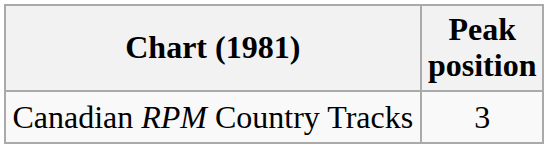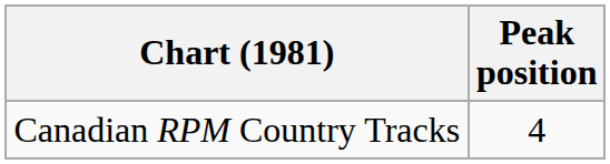Canadian RPM Country Tracks | Peak position: 3 -> 4
